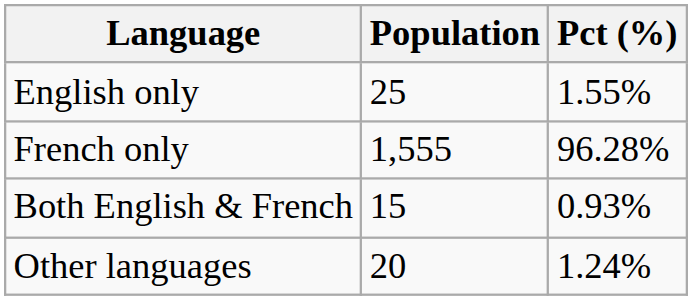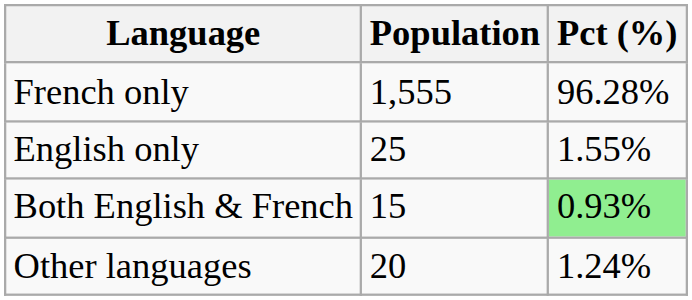rows swapped: French only <-> English only
Both English & French | Pct (%): no background -> lightgreen background
